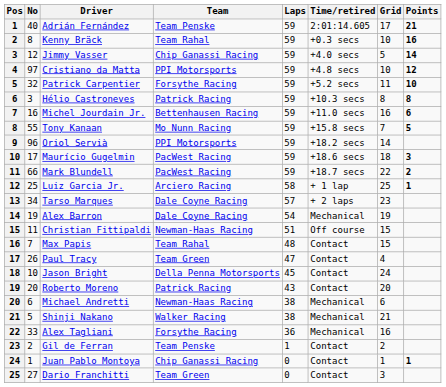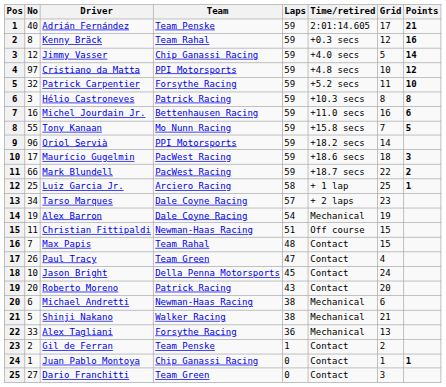Kenny Bräck | Grid: 10 -> 12
Alex Tagliani | Grid: 16 -> 13
